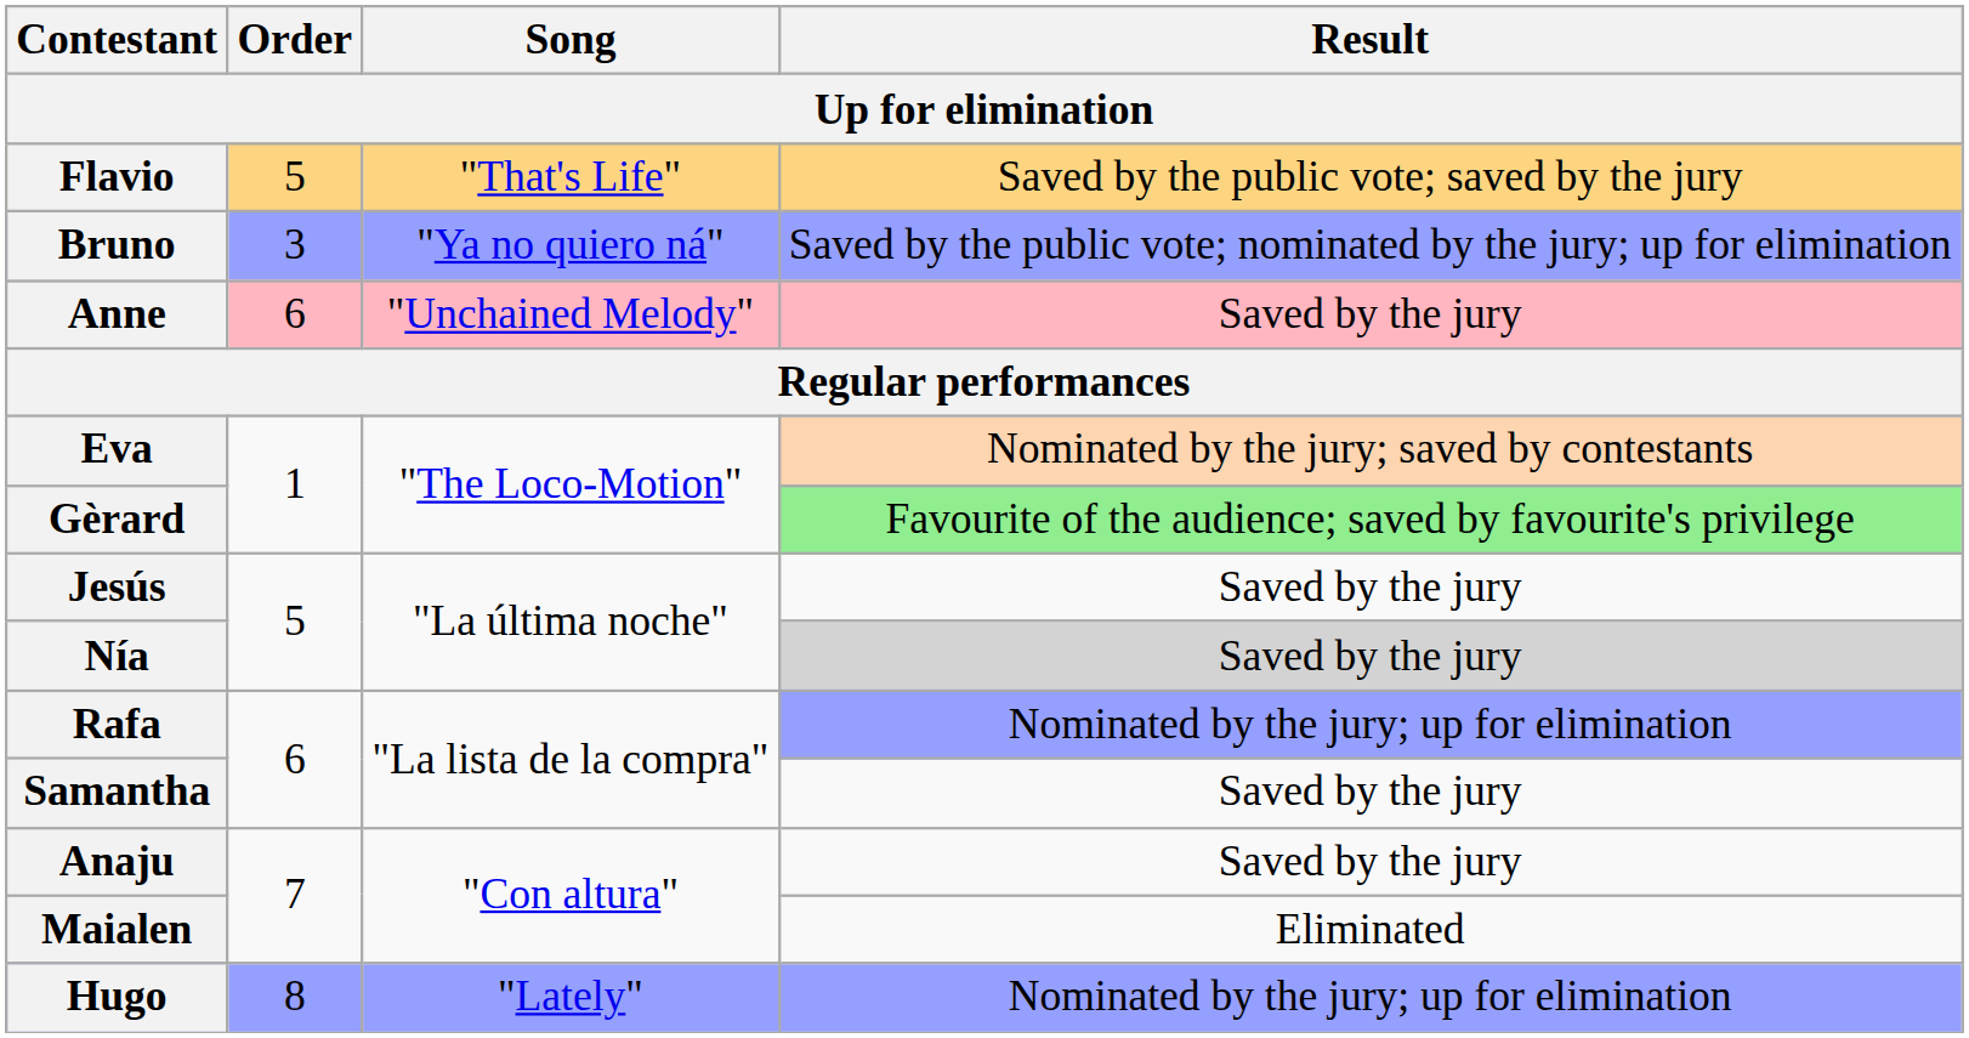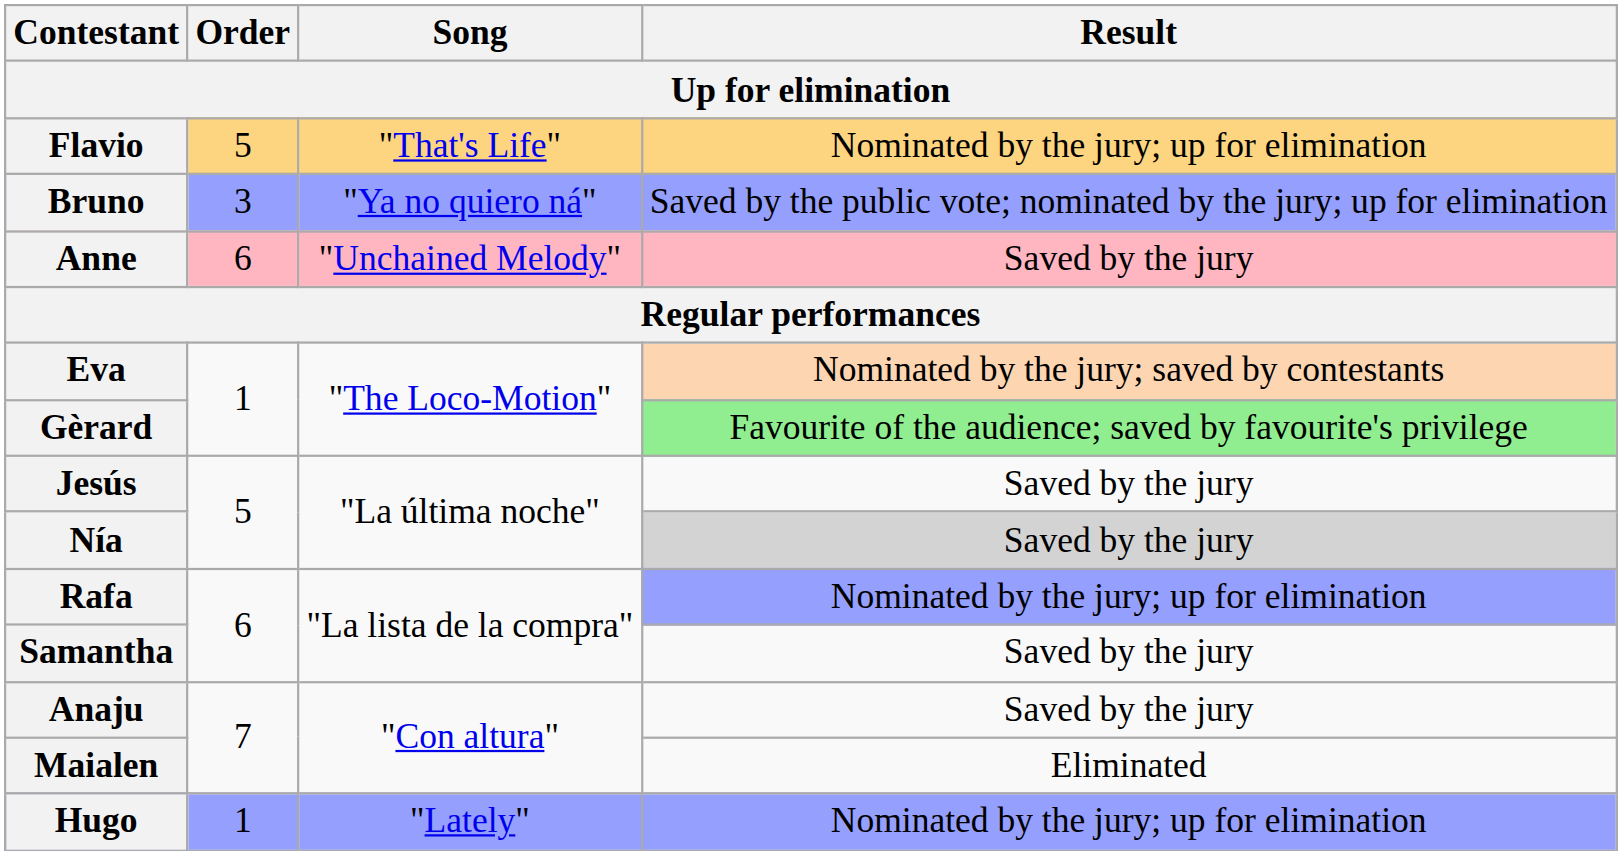Flavio | Result: Saved by the public vote; saved by the jury -> Nominated by the jury; up for elimination
Hugo | Order: 8 -> 1
